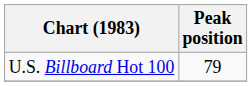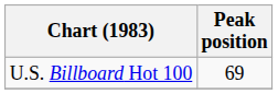U.S. Billboard Hot 100 | Peak position: 79 -> 69
